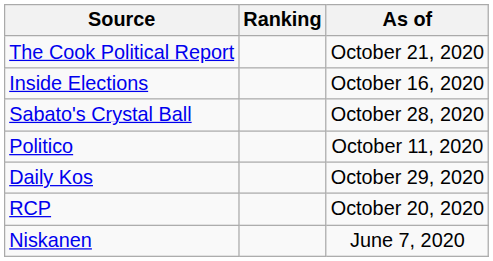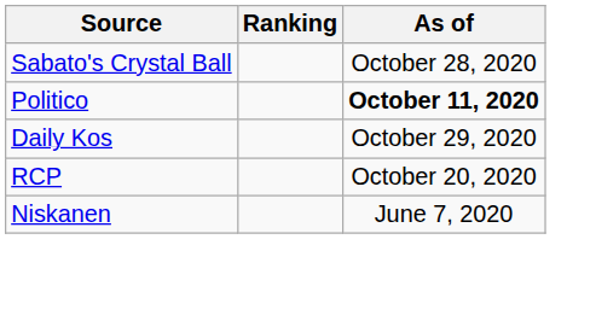- row: The Cook Political Report | October 21, 2020
- row: Inside Elections | October 16, 2020
Politico | As of: normal -> bold
